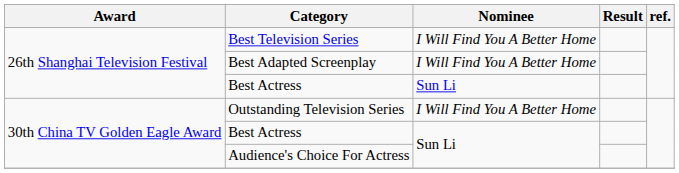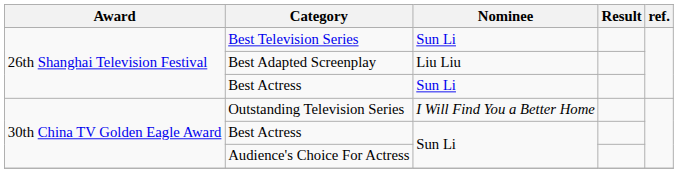Best Television Series | Nominee: I Will Find You A Better Home -> Sun Li
Best Adapted Screenplay | Nominee: I Will Find You A Better Home -> Liu Liu
Outstanding Television Series | Nominee: I Will Find You A Better Home -> I Will Find You a Better Home
